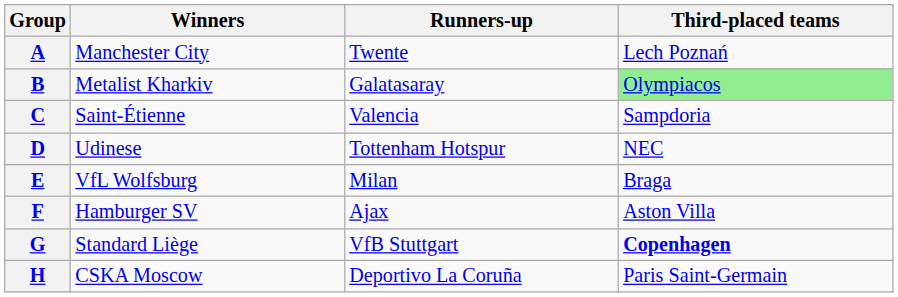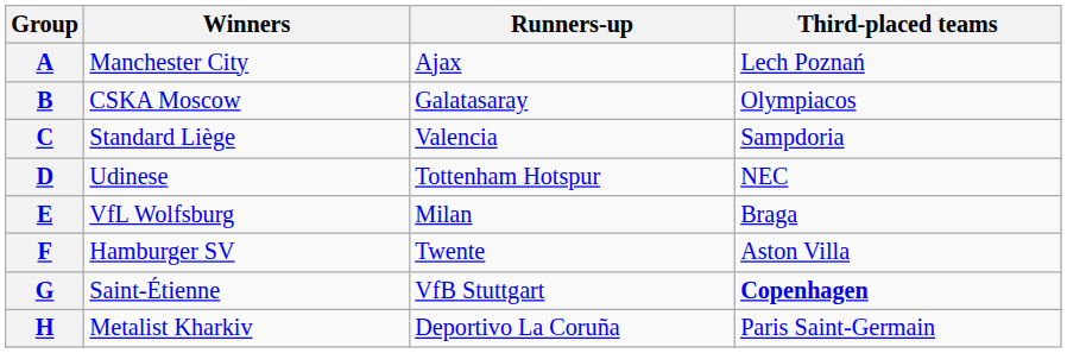A | Runners-up: Twente -> Ajax
B | Winners: Metalist Kharkiv -> CSKA Moscow
B | Third-placed teams: lightgreen background -> no background
C | Winners: Saint-Étienne -> Standard Liège
F | Runners-up: Ajax -> Twente
G | Winners: Standard Liège -> Saint-Étienne
H | Winners: CSKA Moscow -> Metalist Kharkiv
